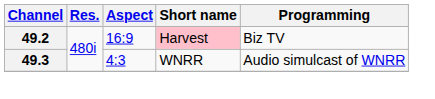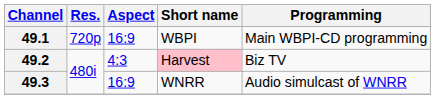+ row: 49.1 | 720p | 16:9 | WBPI | Main WBPI-CD programming
49.2 | Aspect: 16:9 -> 4:3
49.3 | Aspect: 4:3 -> 16:9
